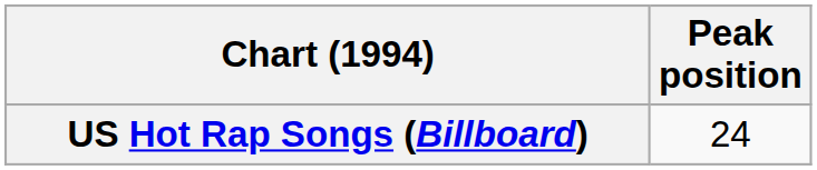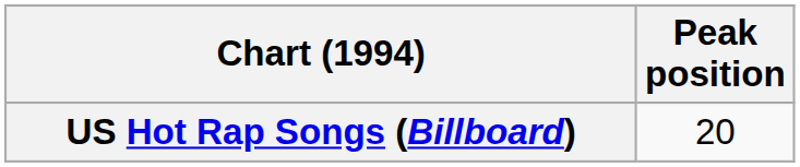US Hot Rap Songs (Billboard) | Peak position: 24 -> 20
